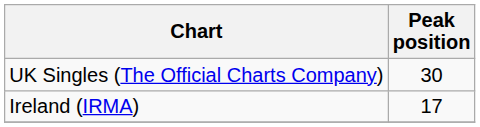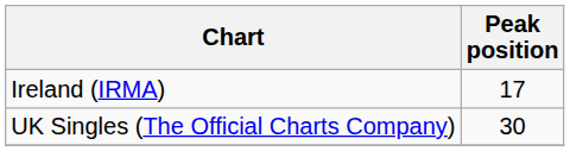rows swapped: Ireland (IRMA) <-> UK Singles (The Official Charts Company)
